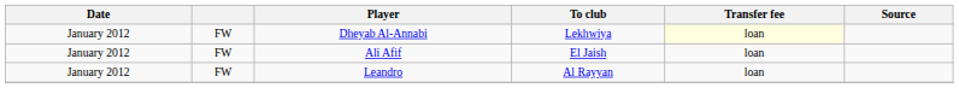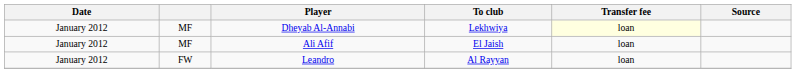Dheyab Al-Annabi | column 2: FW -> MF
Ali Afif | column 2: FW -> MF
